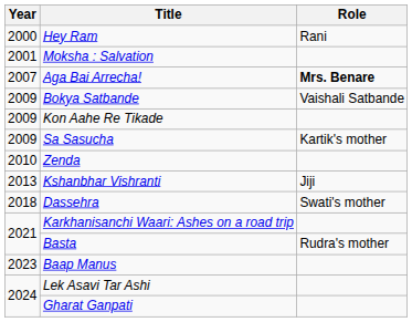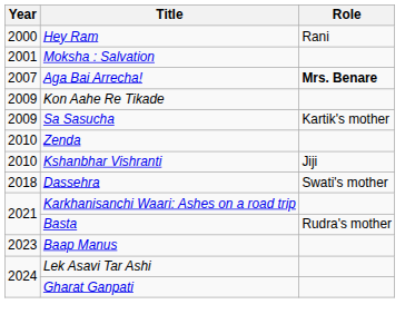- row: 2009 | Bokya Satbande | Vaishali Satbande
Kshanbhar Vishranti | Year: 2013 -> 2010
